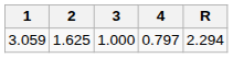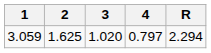3.059 | 3: 1.000 -> 1.020
